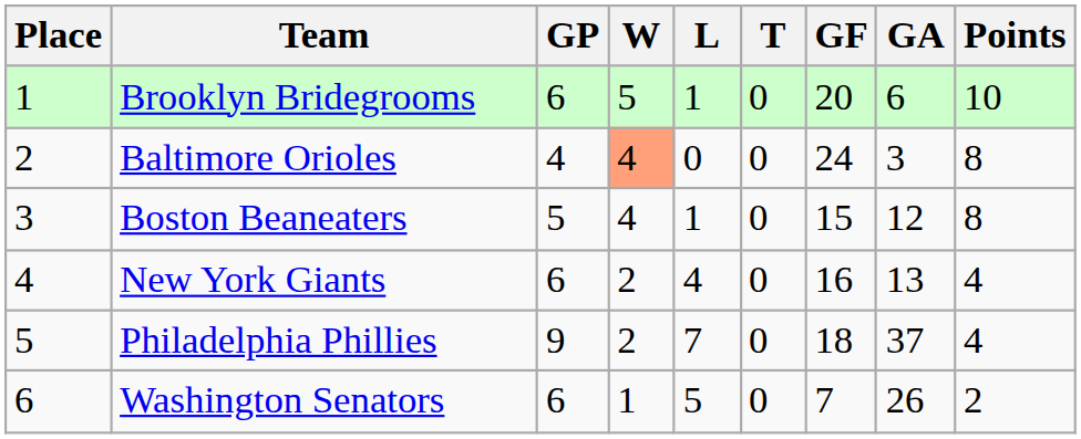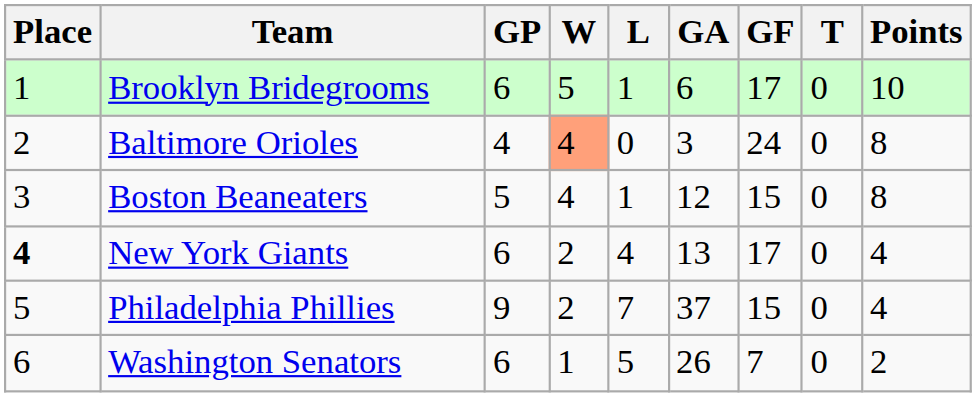columns swapped: T <-> GA
Brooklyn Bridegrooms | GF: 20 -> 17
New York Giants | Place: normal -> bold
New York Giants | GF: 16 -> 17
Philadelphia Phillies | GF: 18 -> 15
